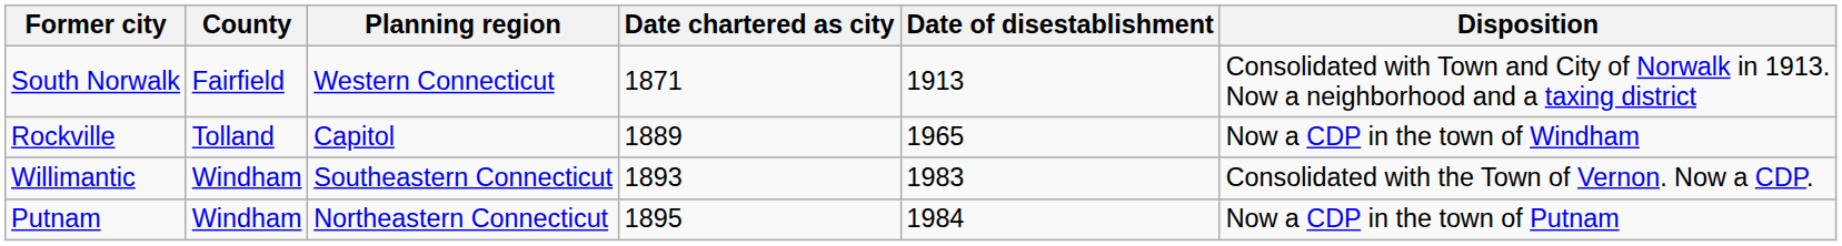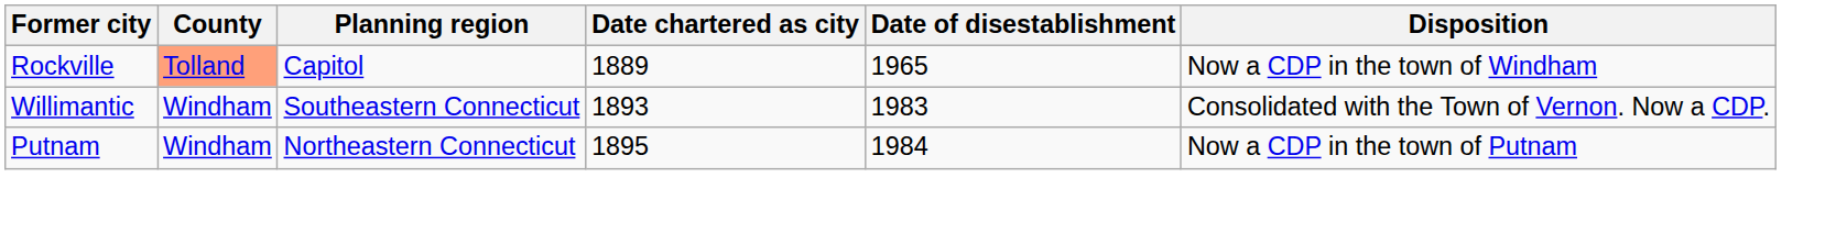- row: South Norwalk | Fairfield | Western Connecticut | 1871 | 1913 | Consolidated with Town and City of Norwalk in 1913. Now a neighborhood and a taxing district
Rockville | County: no background -> lightsalmon background
